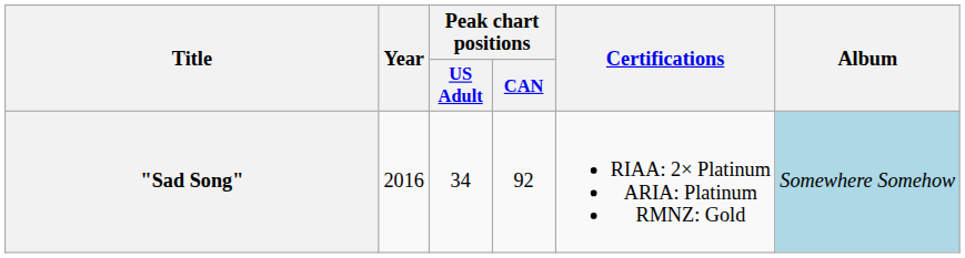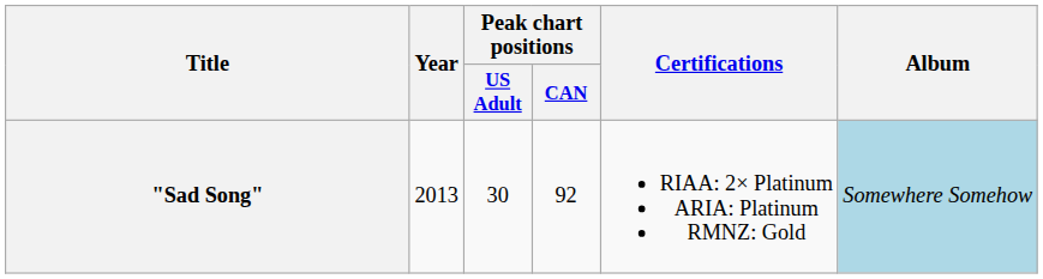"Sad Song" | Year: 2016 -> 2013
"Sad Song" | Peak chart positions / US Adult: 34 -> 30
